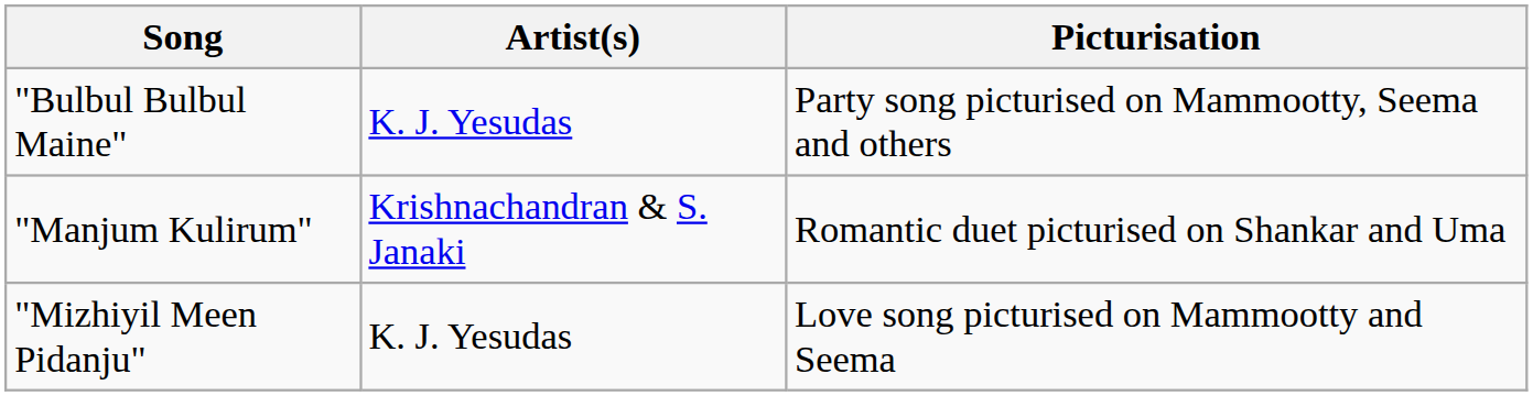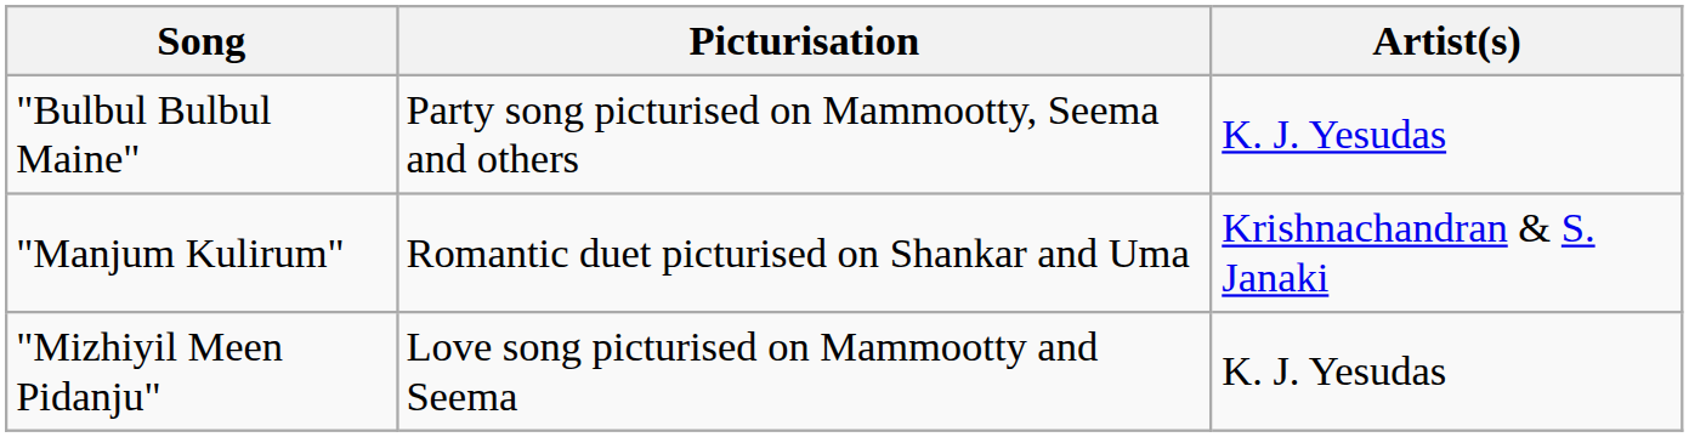columns swapped: Artist(s) <-> Picturisation
